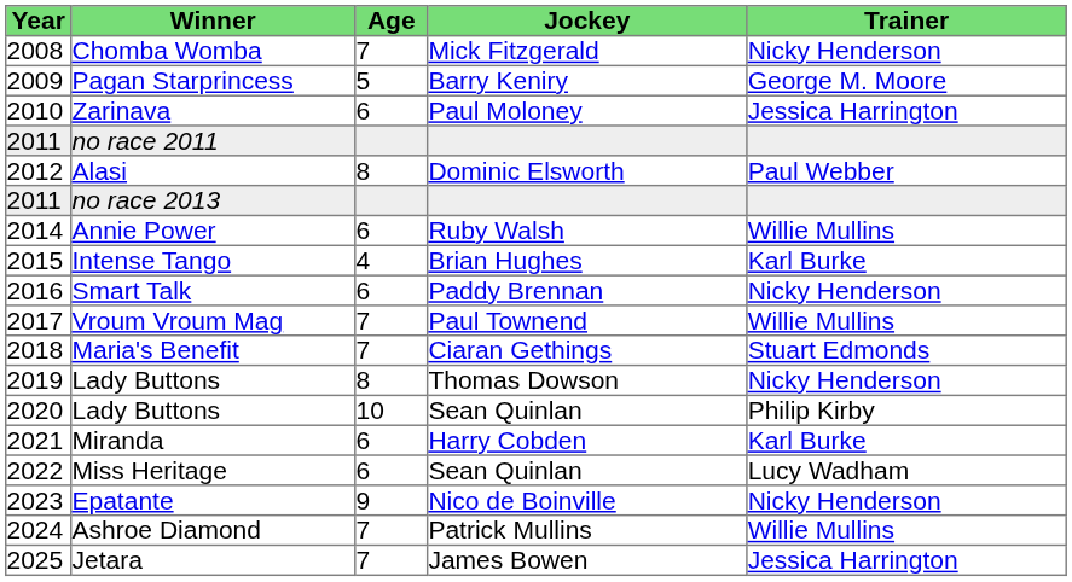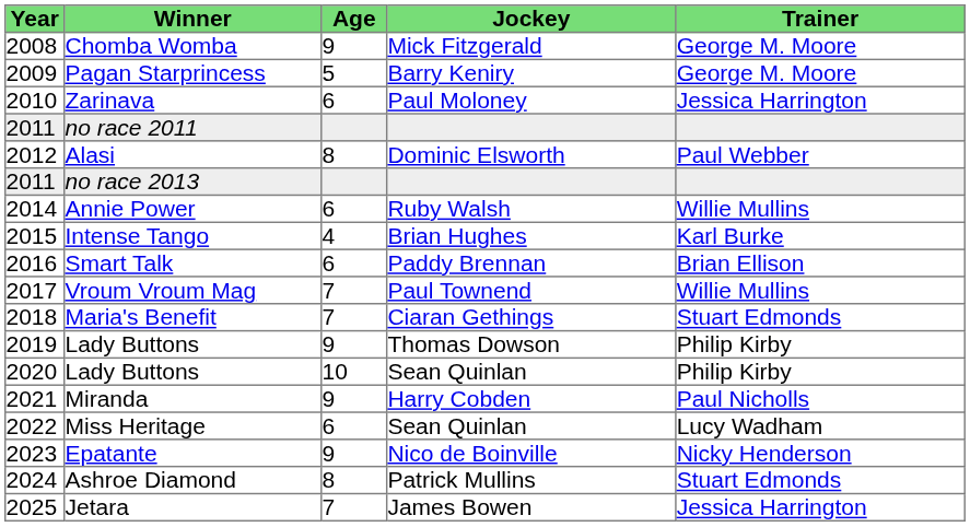Chomba Womba | Age: 7 -> 9
Chomba Womba | Trainer: Nicky Henderson -> George M. Moore
Smart Talk | Trainer: Nicky Henderson -> Brian Ellison
2019 / Lady Buttons | Age: 8 -> 9
2019 / Lady Buttons | Trainer: Nicky Henderson -> Philip Kirby
Miranda | Age: 6 -> 9
Miranda | Trainer: Karl Burke -> Paul Nicholls
Ashroe Diamond | Age: 7 -> 8
Ashroe Diamond | Trainer: Willie Mullins -> Stuart Edmonds
